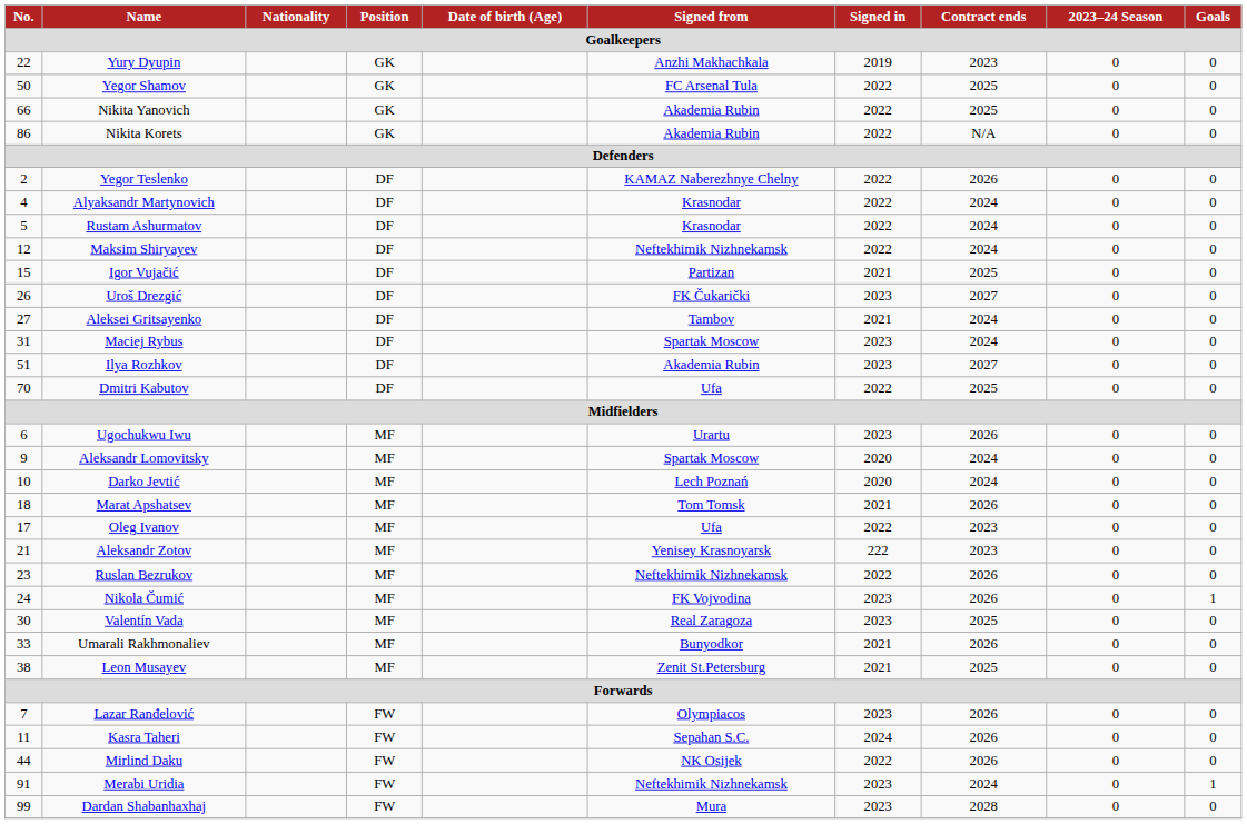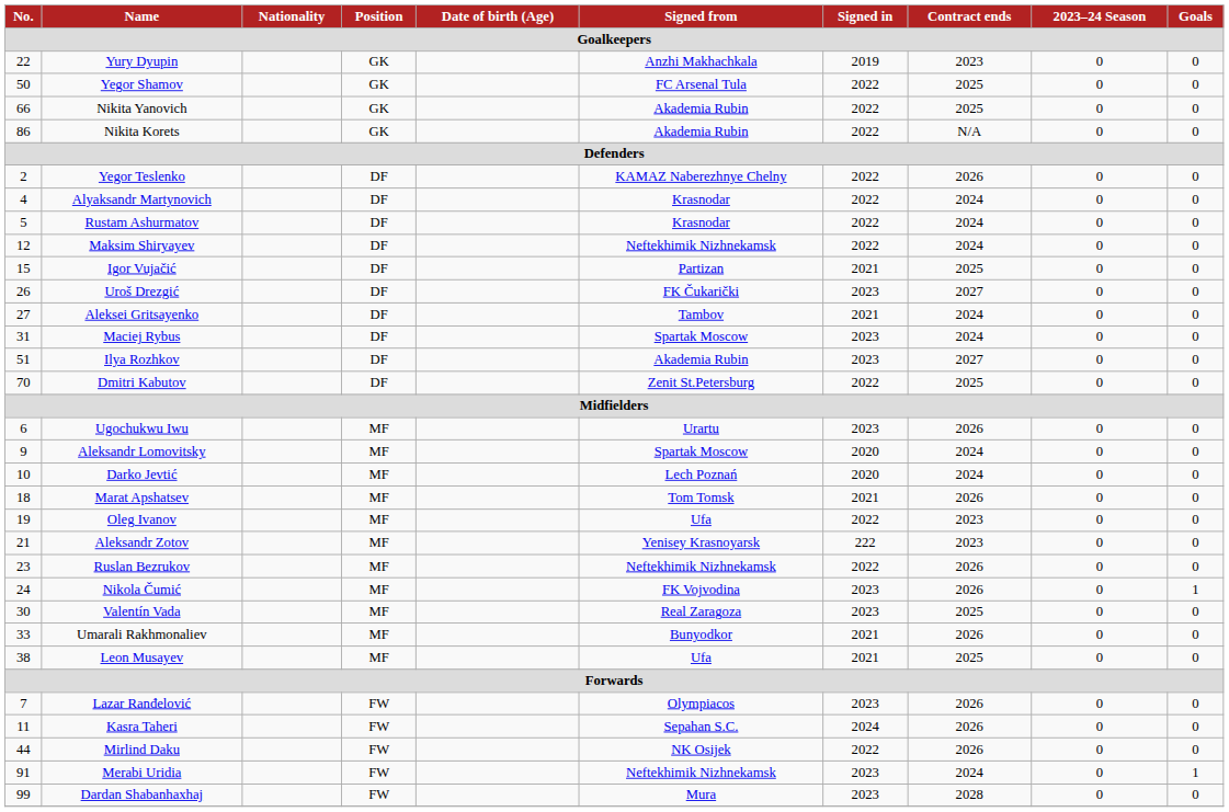Dmitri Kabutov | Signed from: Ufa -> Zenit St.Petersburg
Oleg Ivanov | No.: 17 -> 19
Leon Musayev | Signed from: Zenit St.Petersburg -> Ufa
